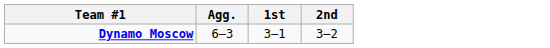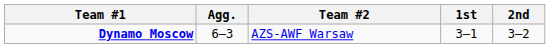+ column: Team #2 | AZS-AWF Warsaw
